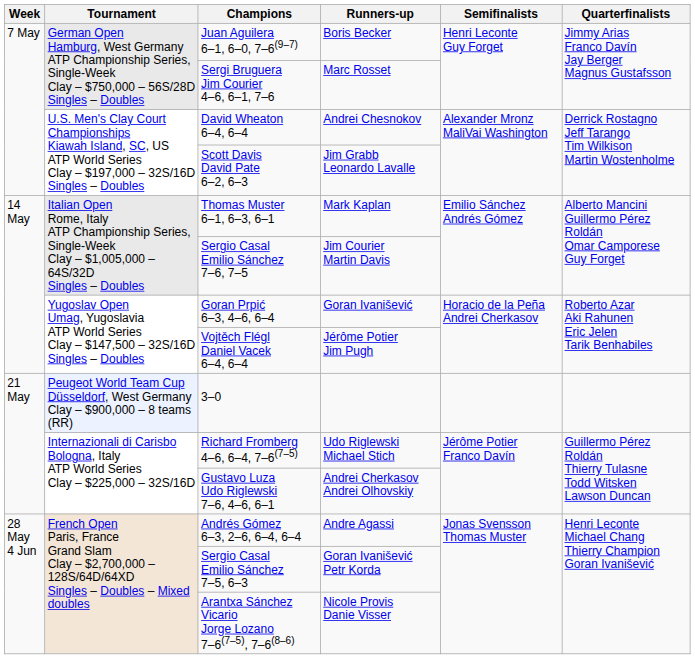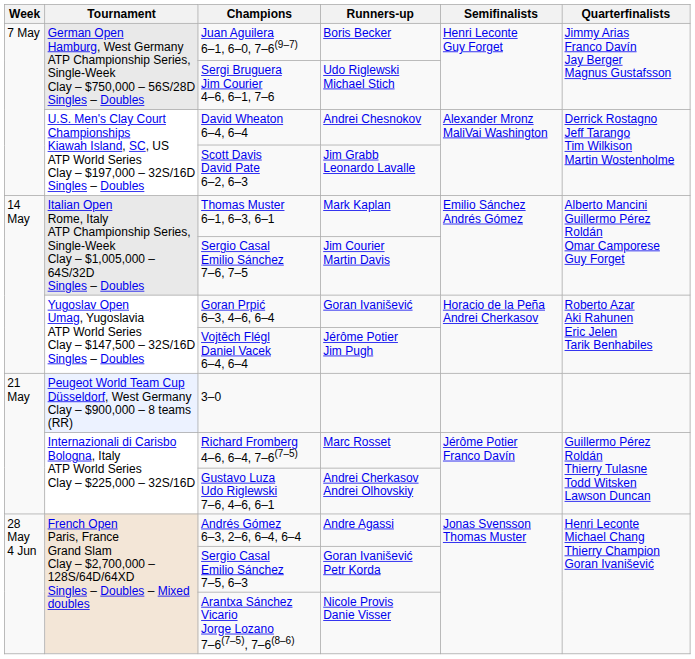Sergi Bruguera Jim Courier 4–6, 6–1, 7–6 | Runners-up: Marc Rosset -> Udo Riglewski Michael Stich
Richard Fromberg 4–6, 6–4, 7–6(7–5) | Runners-up: Udo Riglewski Michael Stich -> Marc Rosset
